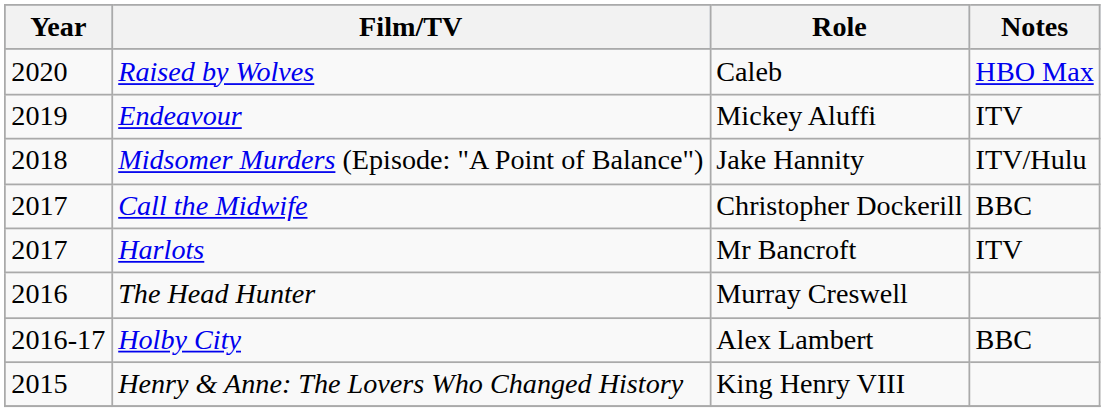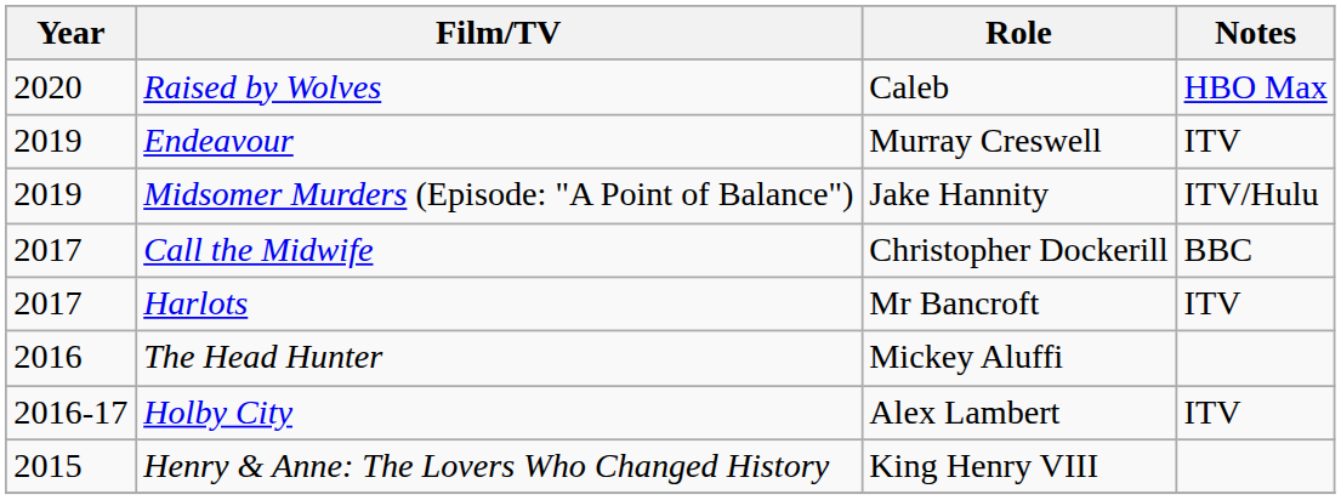Endeavour | Role: Mickey Aluffi -> Murray Creswell
Midsomer Murders (Episode: "A Point of Balance") | Year: 2018 -> 2019
The Head Hunter | Role: Murray Creswell -> Mickey Aluffi
Holby City | Notes: BBC -> ITV
